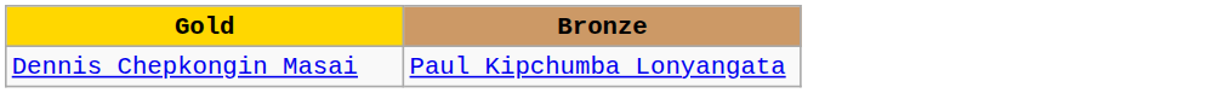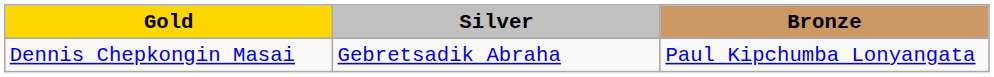+ column: Silver | Gebretsadik Abraha
